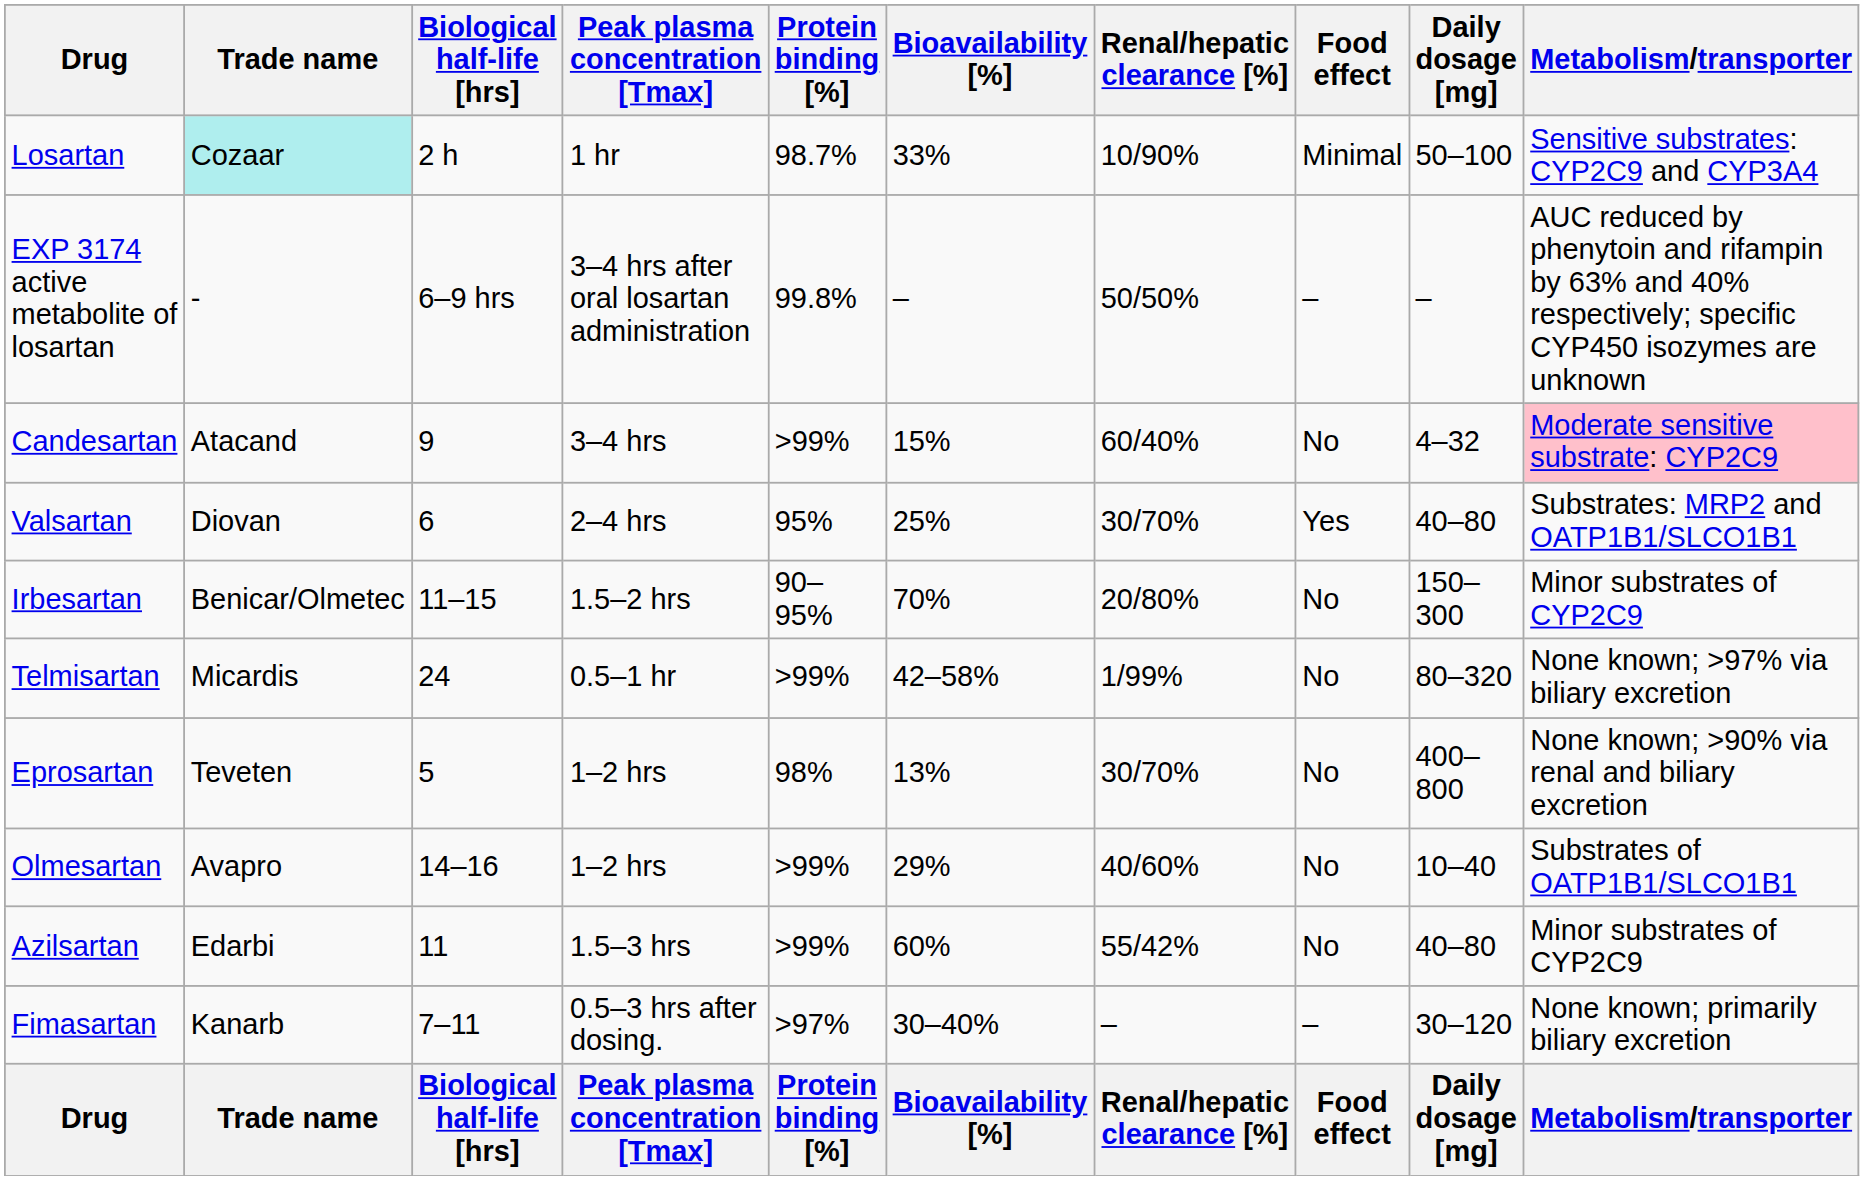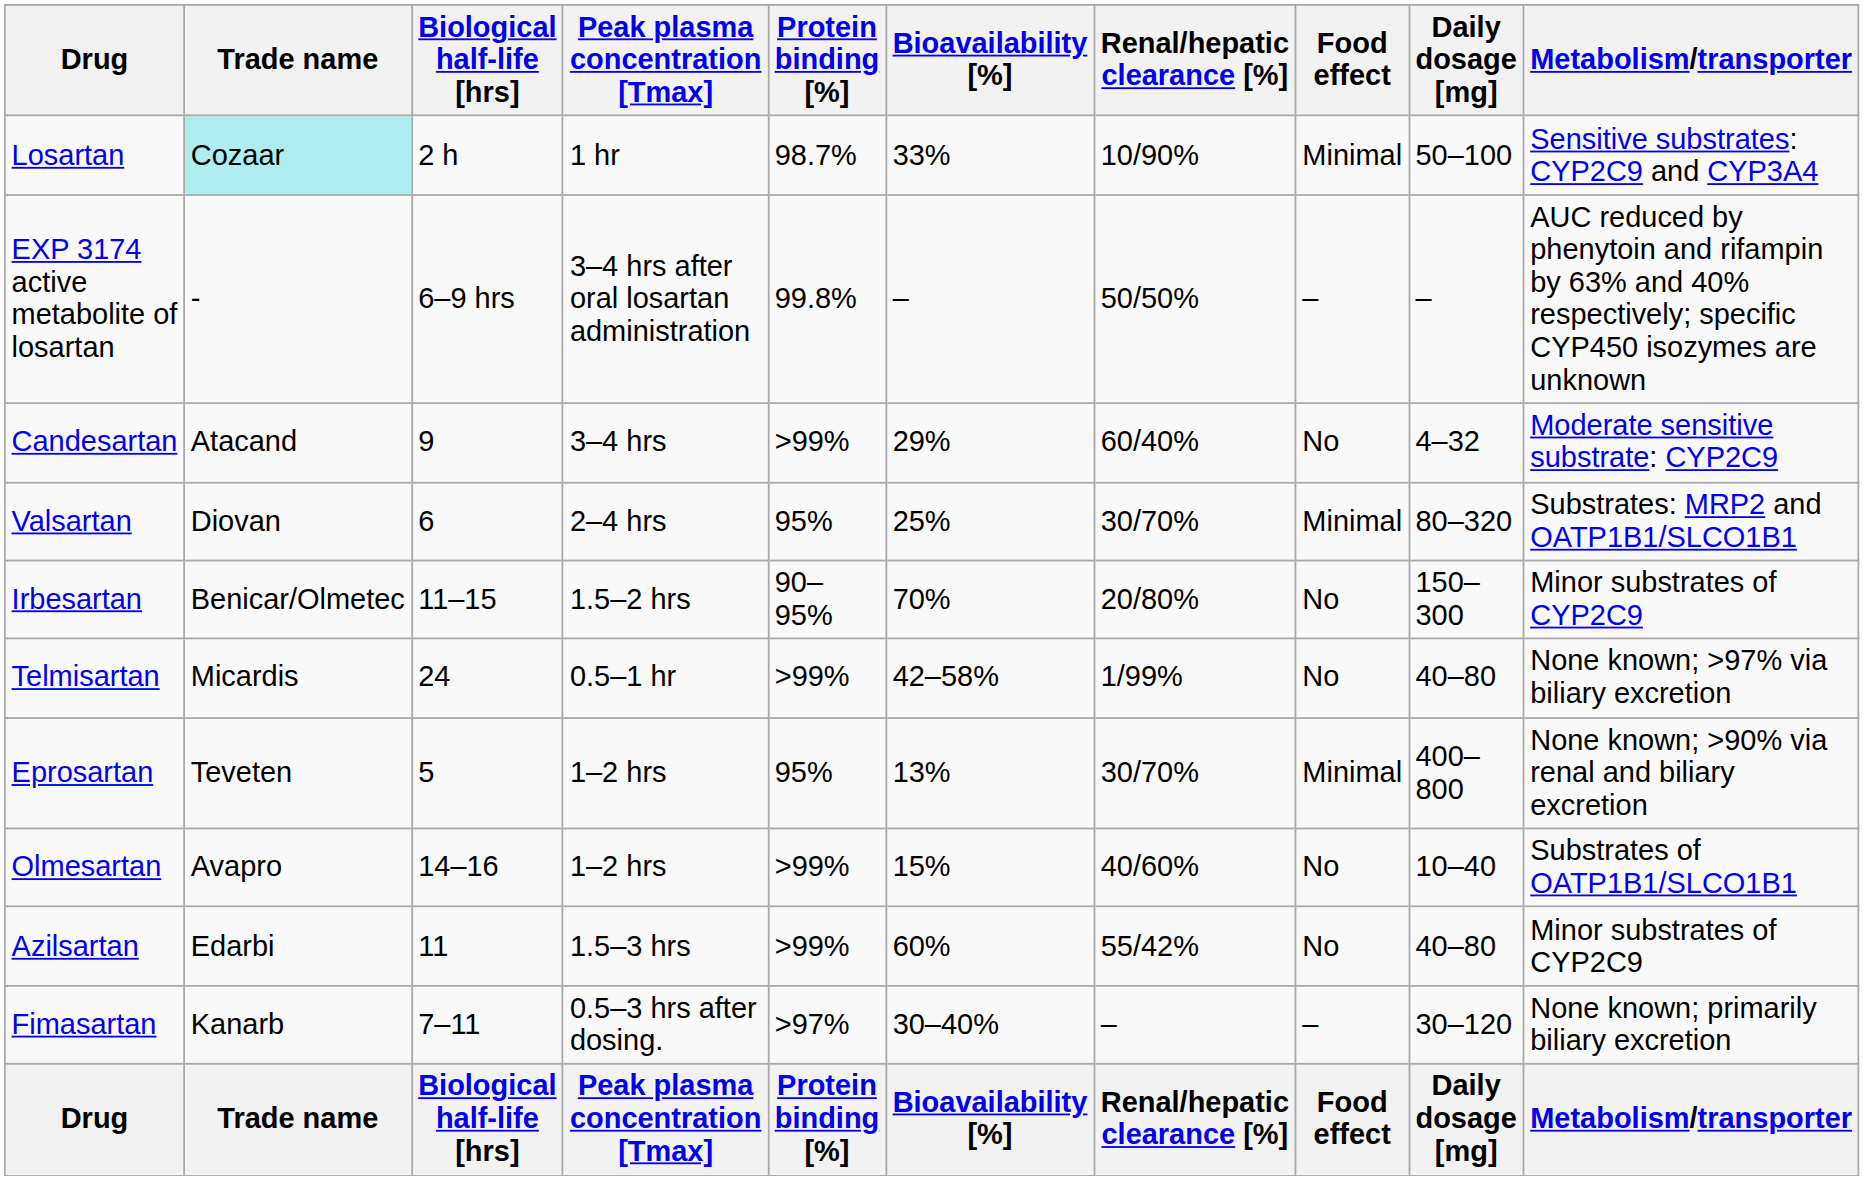Candesartan | Bioavailability [%]: 15% -> 29%
Candesartan | Metabolism/transporter: pink background -> no background
Valsartan | Food effect: Yes -> Minimal
Valsartan | Daily dosage [mg]: 40–80 -> 80–320
Telmisartan | Daily dosage [mg]: 80–320 -> 40–80
Eprosartan | Protein binding [%]: 98% -> 95%
Eprosartan | Food effect: No -> Minimal
Olmesartan | Bioavailability [%]: 29% -> 15%
